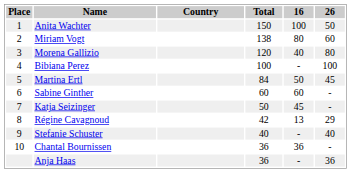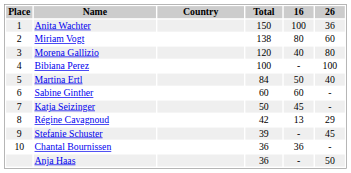Anita Wachter | 26: 50 -> 36
Martina Ertl | 26: 45 -> 40
Stefanie Schuster | Total: 40 -> 39
Stefanie Schuster | 26: 40 -> 45
Anja Haas | 26: 36 -> 50
